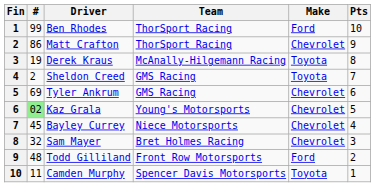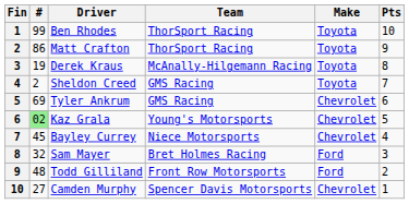Ben Rhodes | Make: Ford -> Toyota
Matt Crafton | Make: Chevrolet -> Toyota
Sam Mayer | Make: Chevrolet -> Ford
Camden Murphy | #: 11 -> 27
Camden Murphy | Make: Toyota -> Chevrolet
